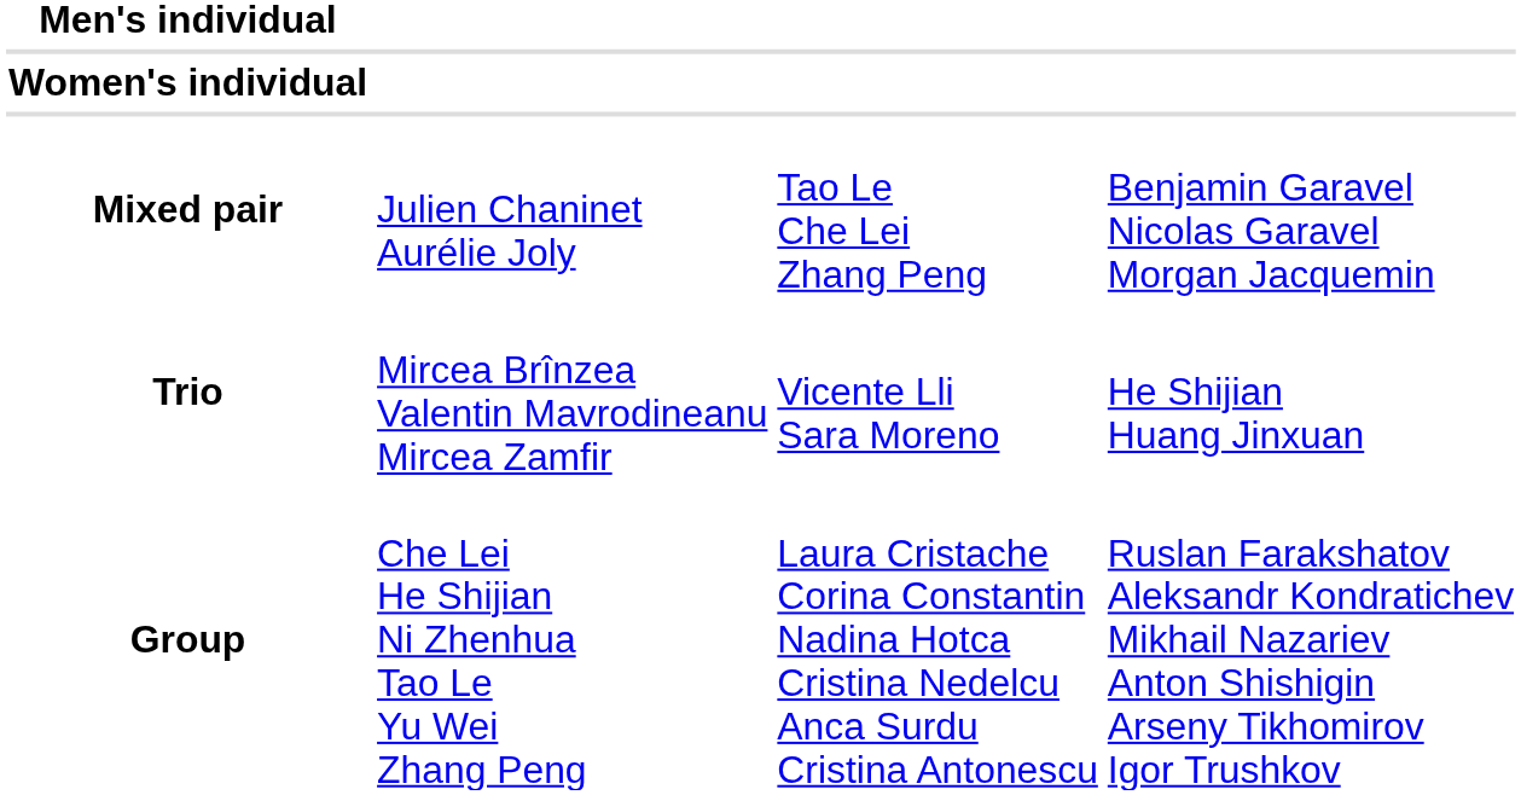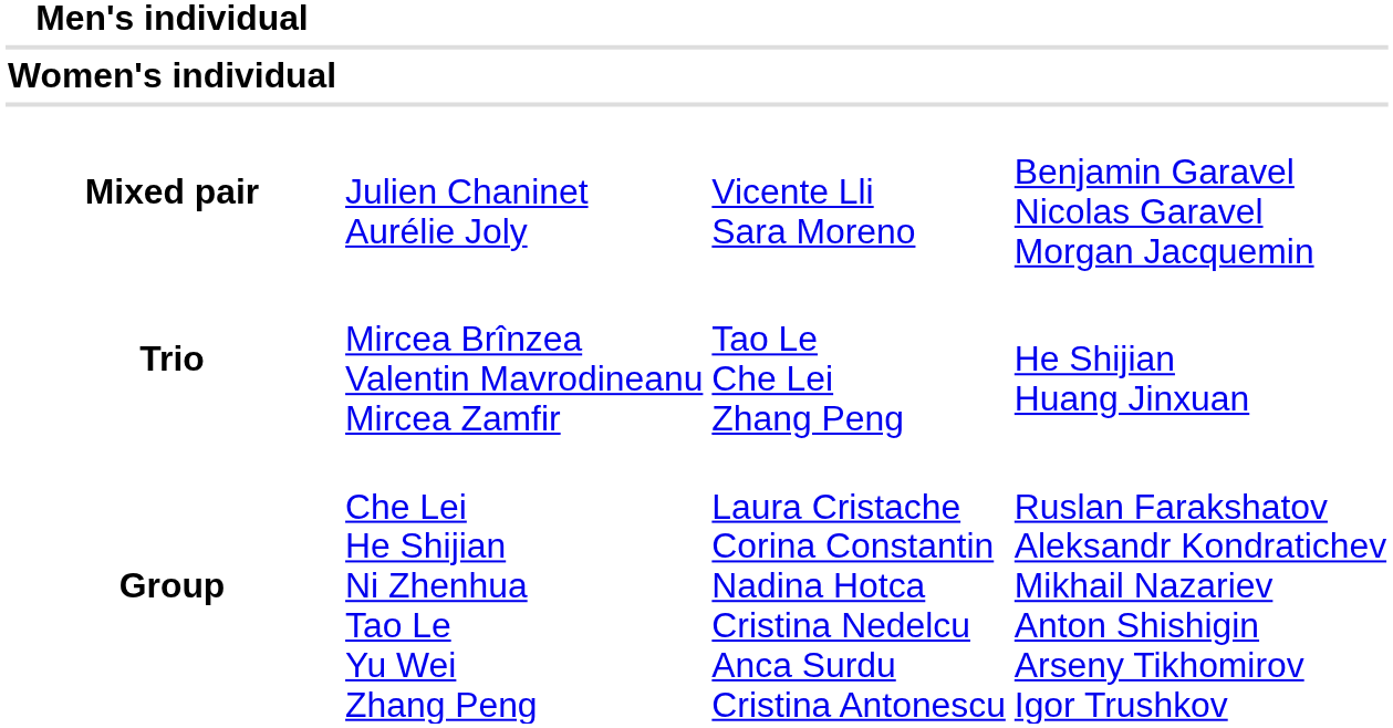Mixed pair | column 3: Tao Le Che Lei Zhang Peng -> Vicente Lli Sara Moreno
Trio | column 3: Vicente Lli Sara Moreno -> Tao Le Che Lei Zhang Peng
